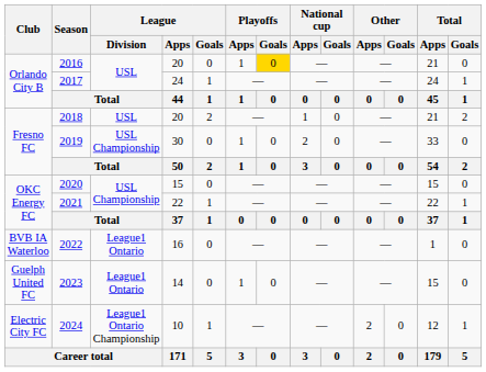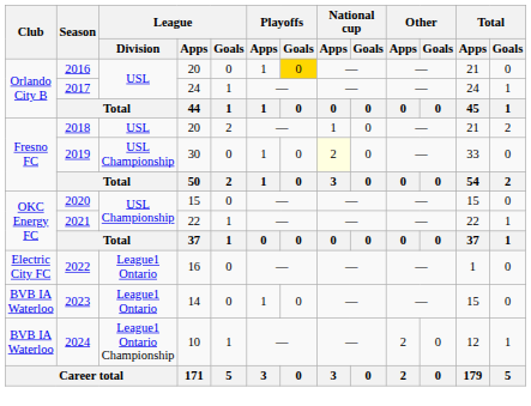2019 | National cup / Apps: no background -> lightyellow background
2022 | Club: BVB IA Waterloo -> Electric City FC
2023 | Club: Guelph United FC -> BVB IA Waterloo
2024 | Club: Electric City FC -> BVB IA Waterloo
